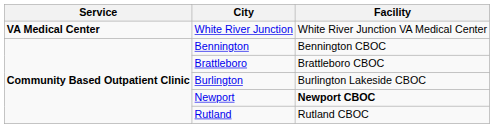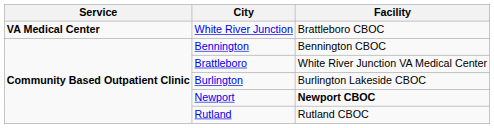White River Junction | Facility: White River Junction VA Medical Center -> Brattleboro CBOC
Brattleboro | Facility: Brattleboro CBOC -> White River Junction VA Medical Center
